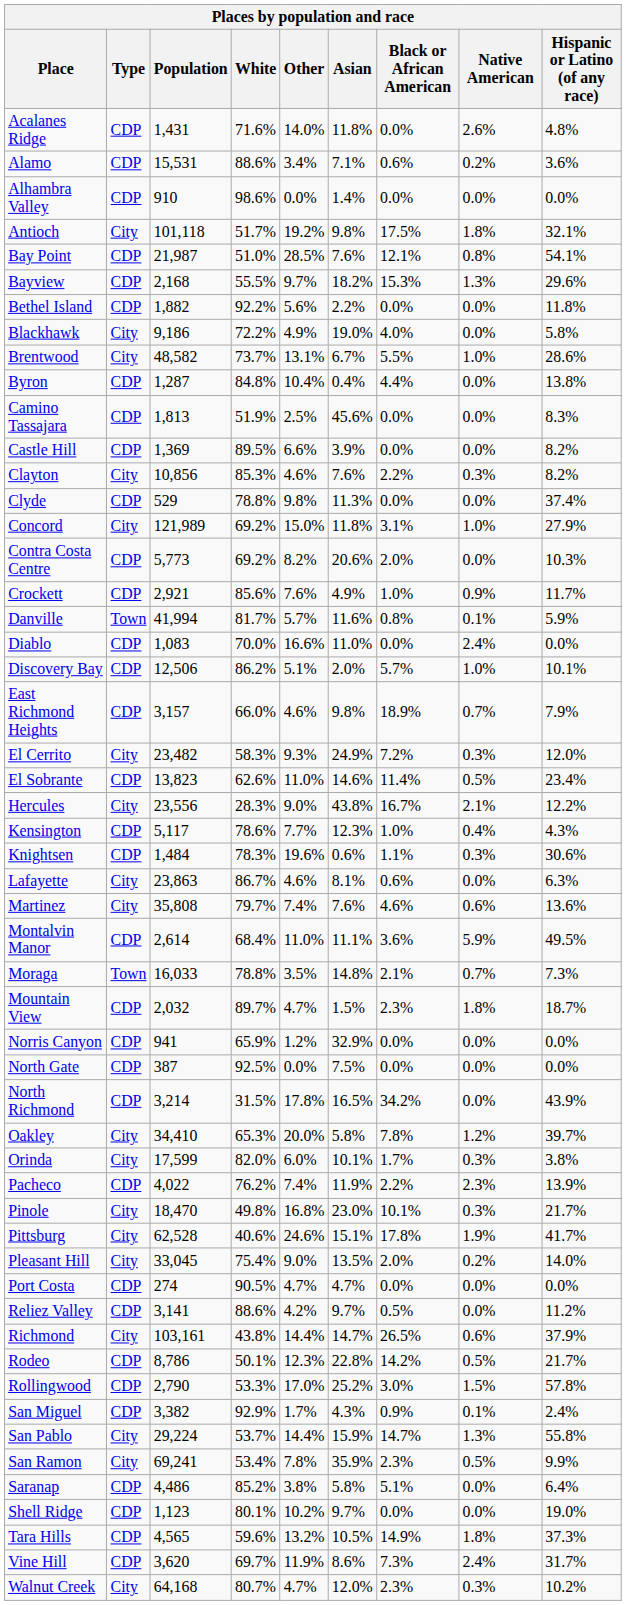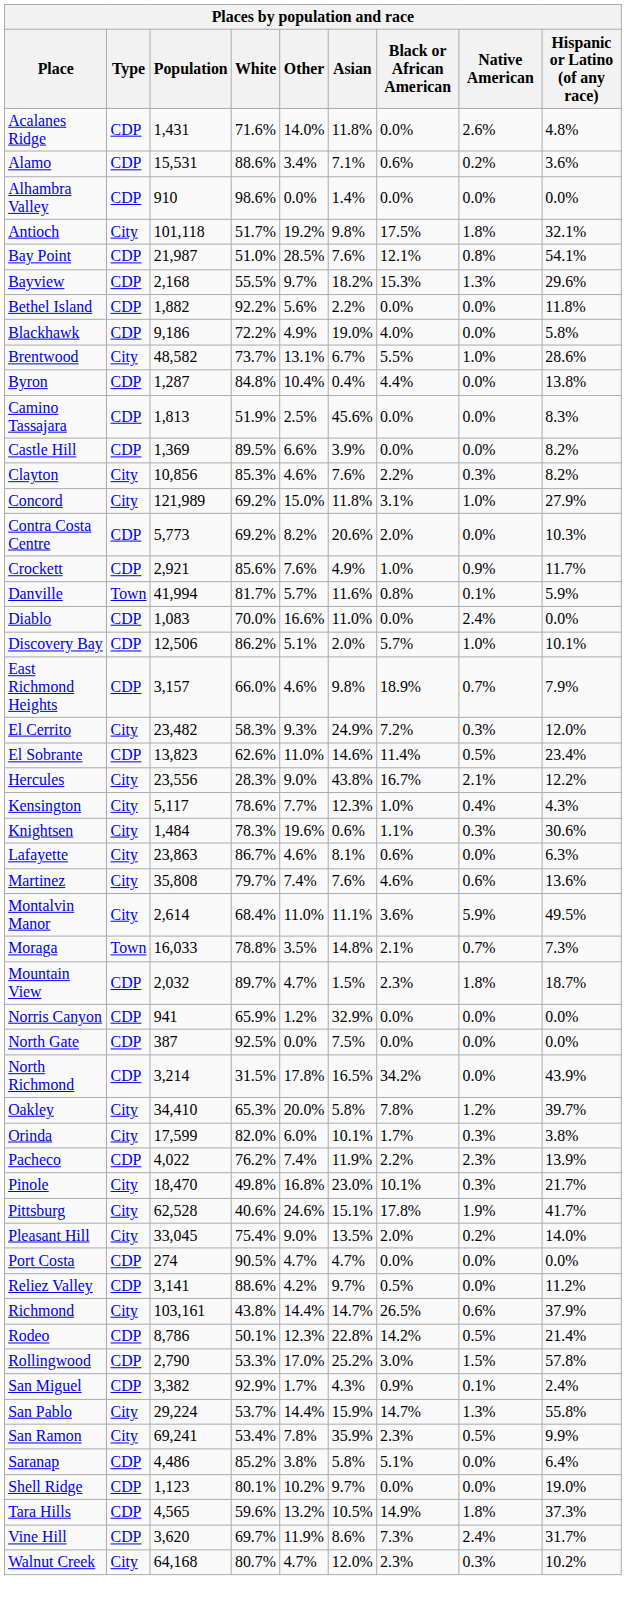Blackhawk | Type: City -> CDP
- row: Clyde | CDP | 529 | 78.8% | 9.8% | 11.3% | 0.0% | 0.0% | 37.4%
Kensington | Type: CDP -> City
Knightsen | Type: CDP -> City
Montalvin Manor | Type: CDP -> City
Rodeo | Hispanic or Latino (of any race): 21.7% -> 21.4%
